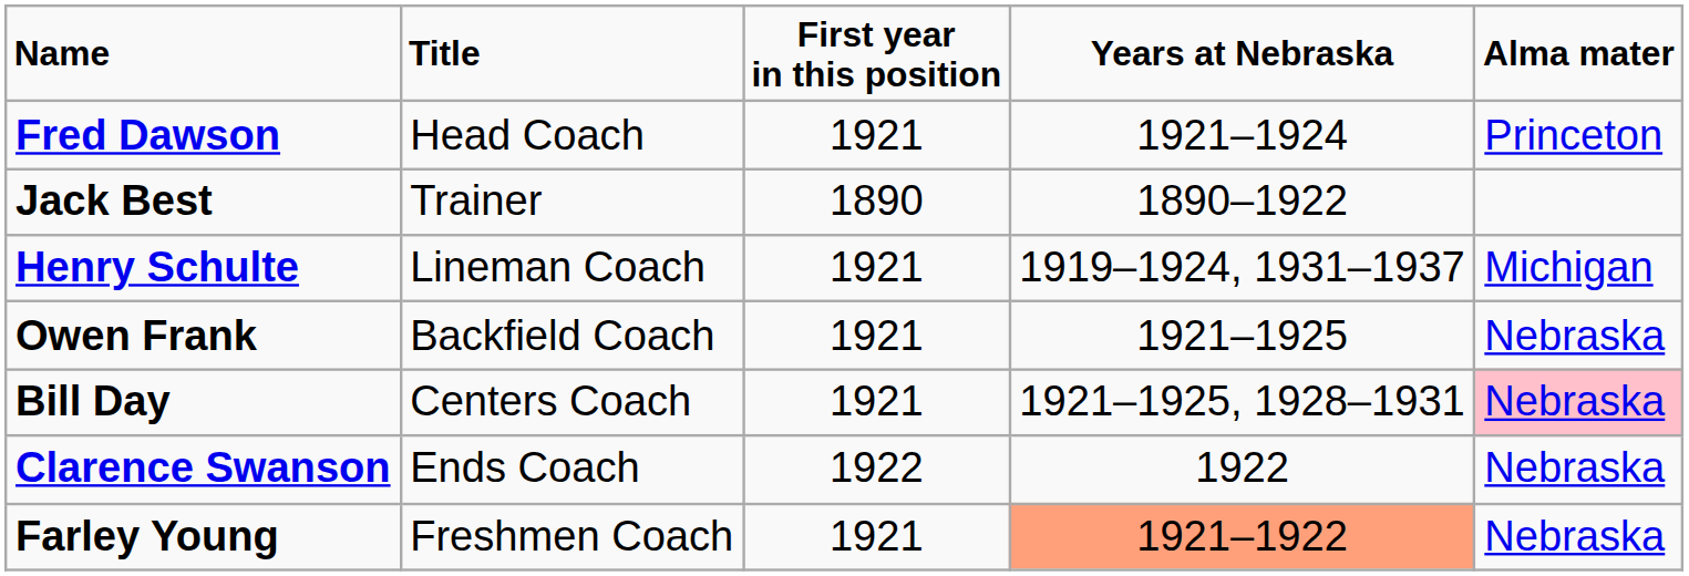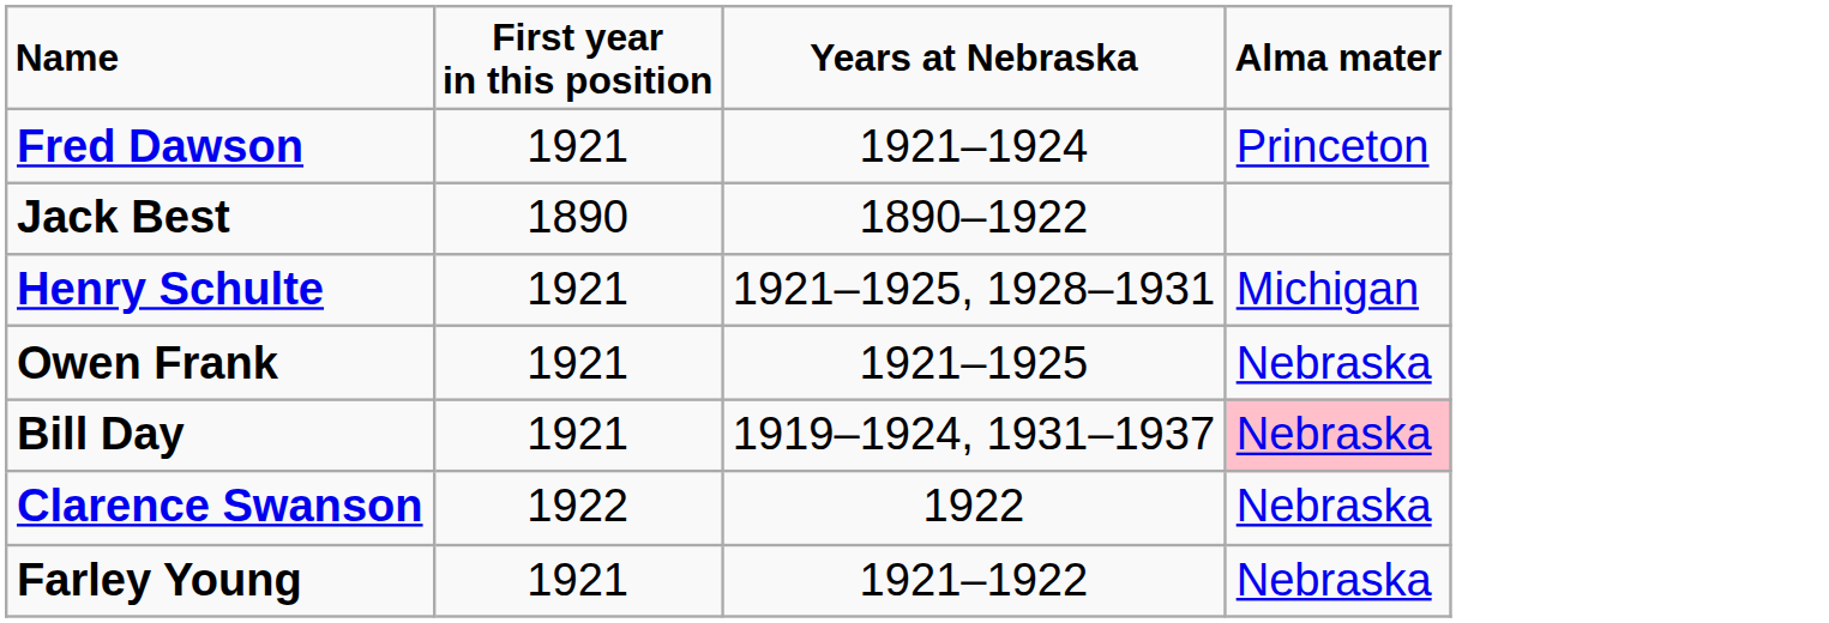- column: Title | Head Coach | Trainer | Lineman Coach | Backfield Coach | Centers Coach | Ends Coach | Freshmen Coach
Henry Schulte | Years at Nebraska: 1919–1924, 1931–1937 -> 1921–1925, 1928–1931
Bill Day | Years at Nebraska: 1921–1925, 1928–1931 -> 1919–1924, 1931–1937
Farley Young | Years at Nebraska: lightsalmon background -> no background
